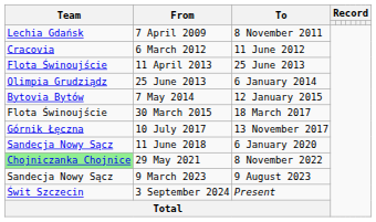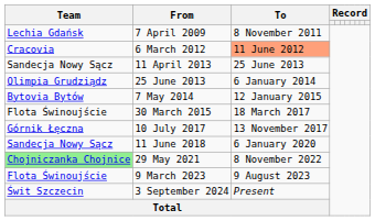6 March 2012 | To: no background -> lightsalmon background
11 April 2013 | Team: Flota Świnoujście -> Sandecja Nowy Sącz
9 March 2023 | Team: Sandecja Nowy Sącz -> Flota Świnoujście
